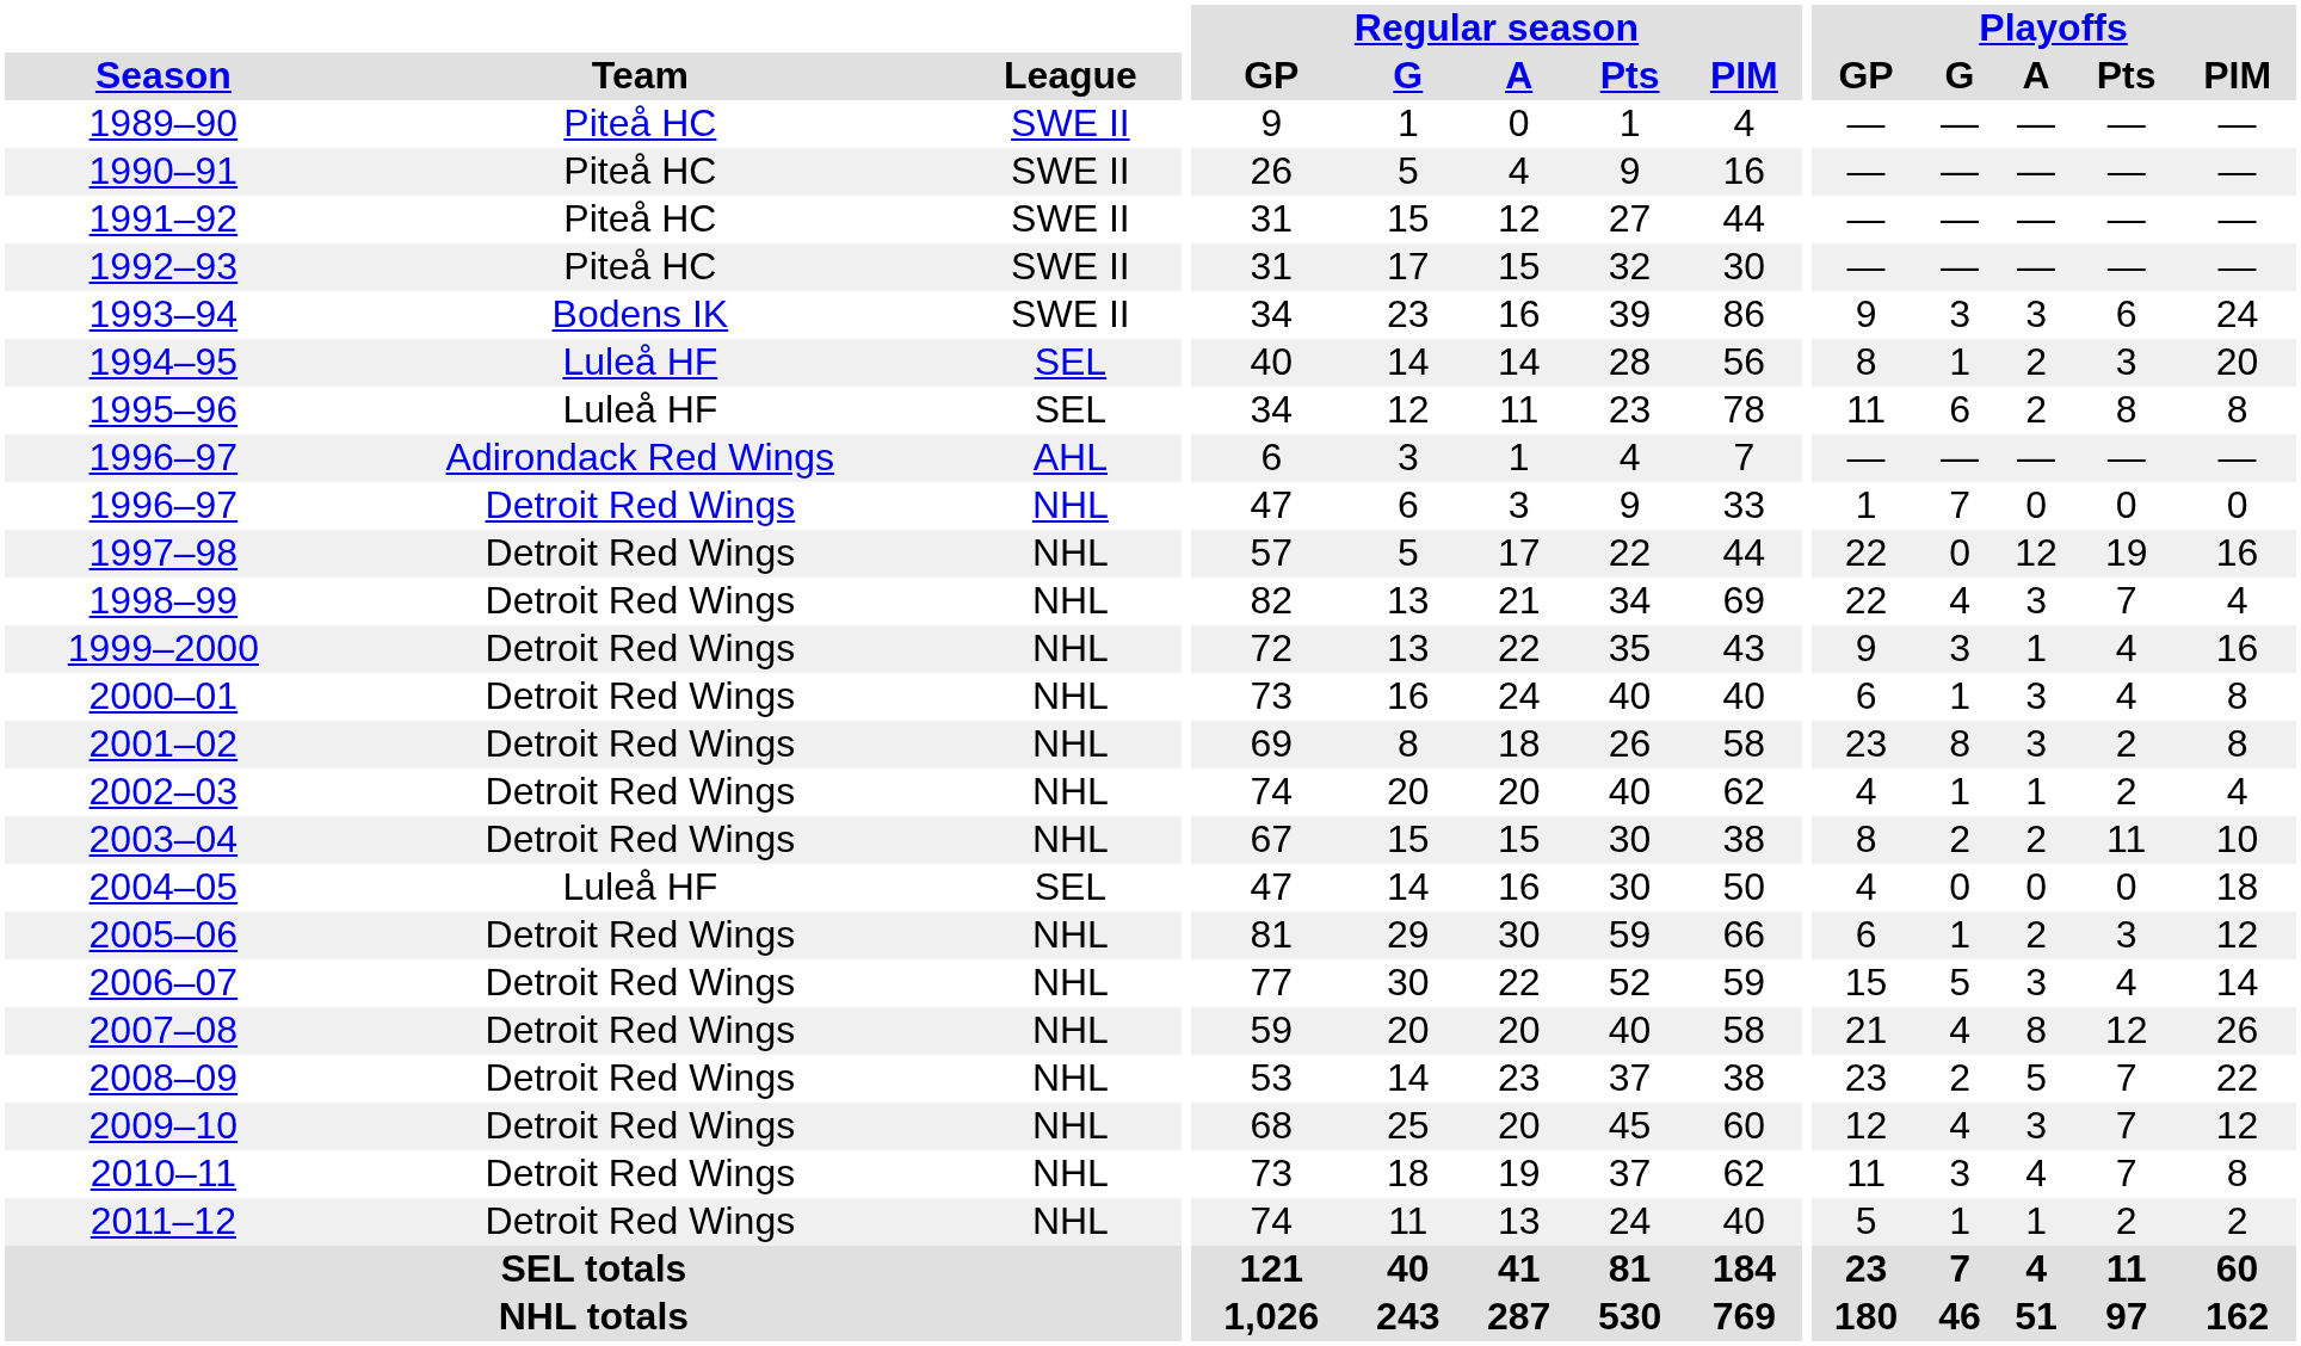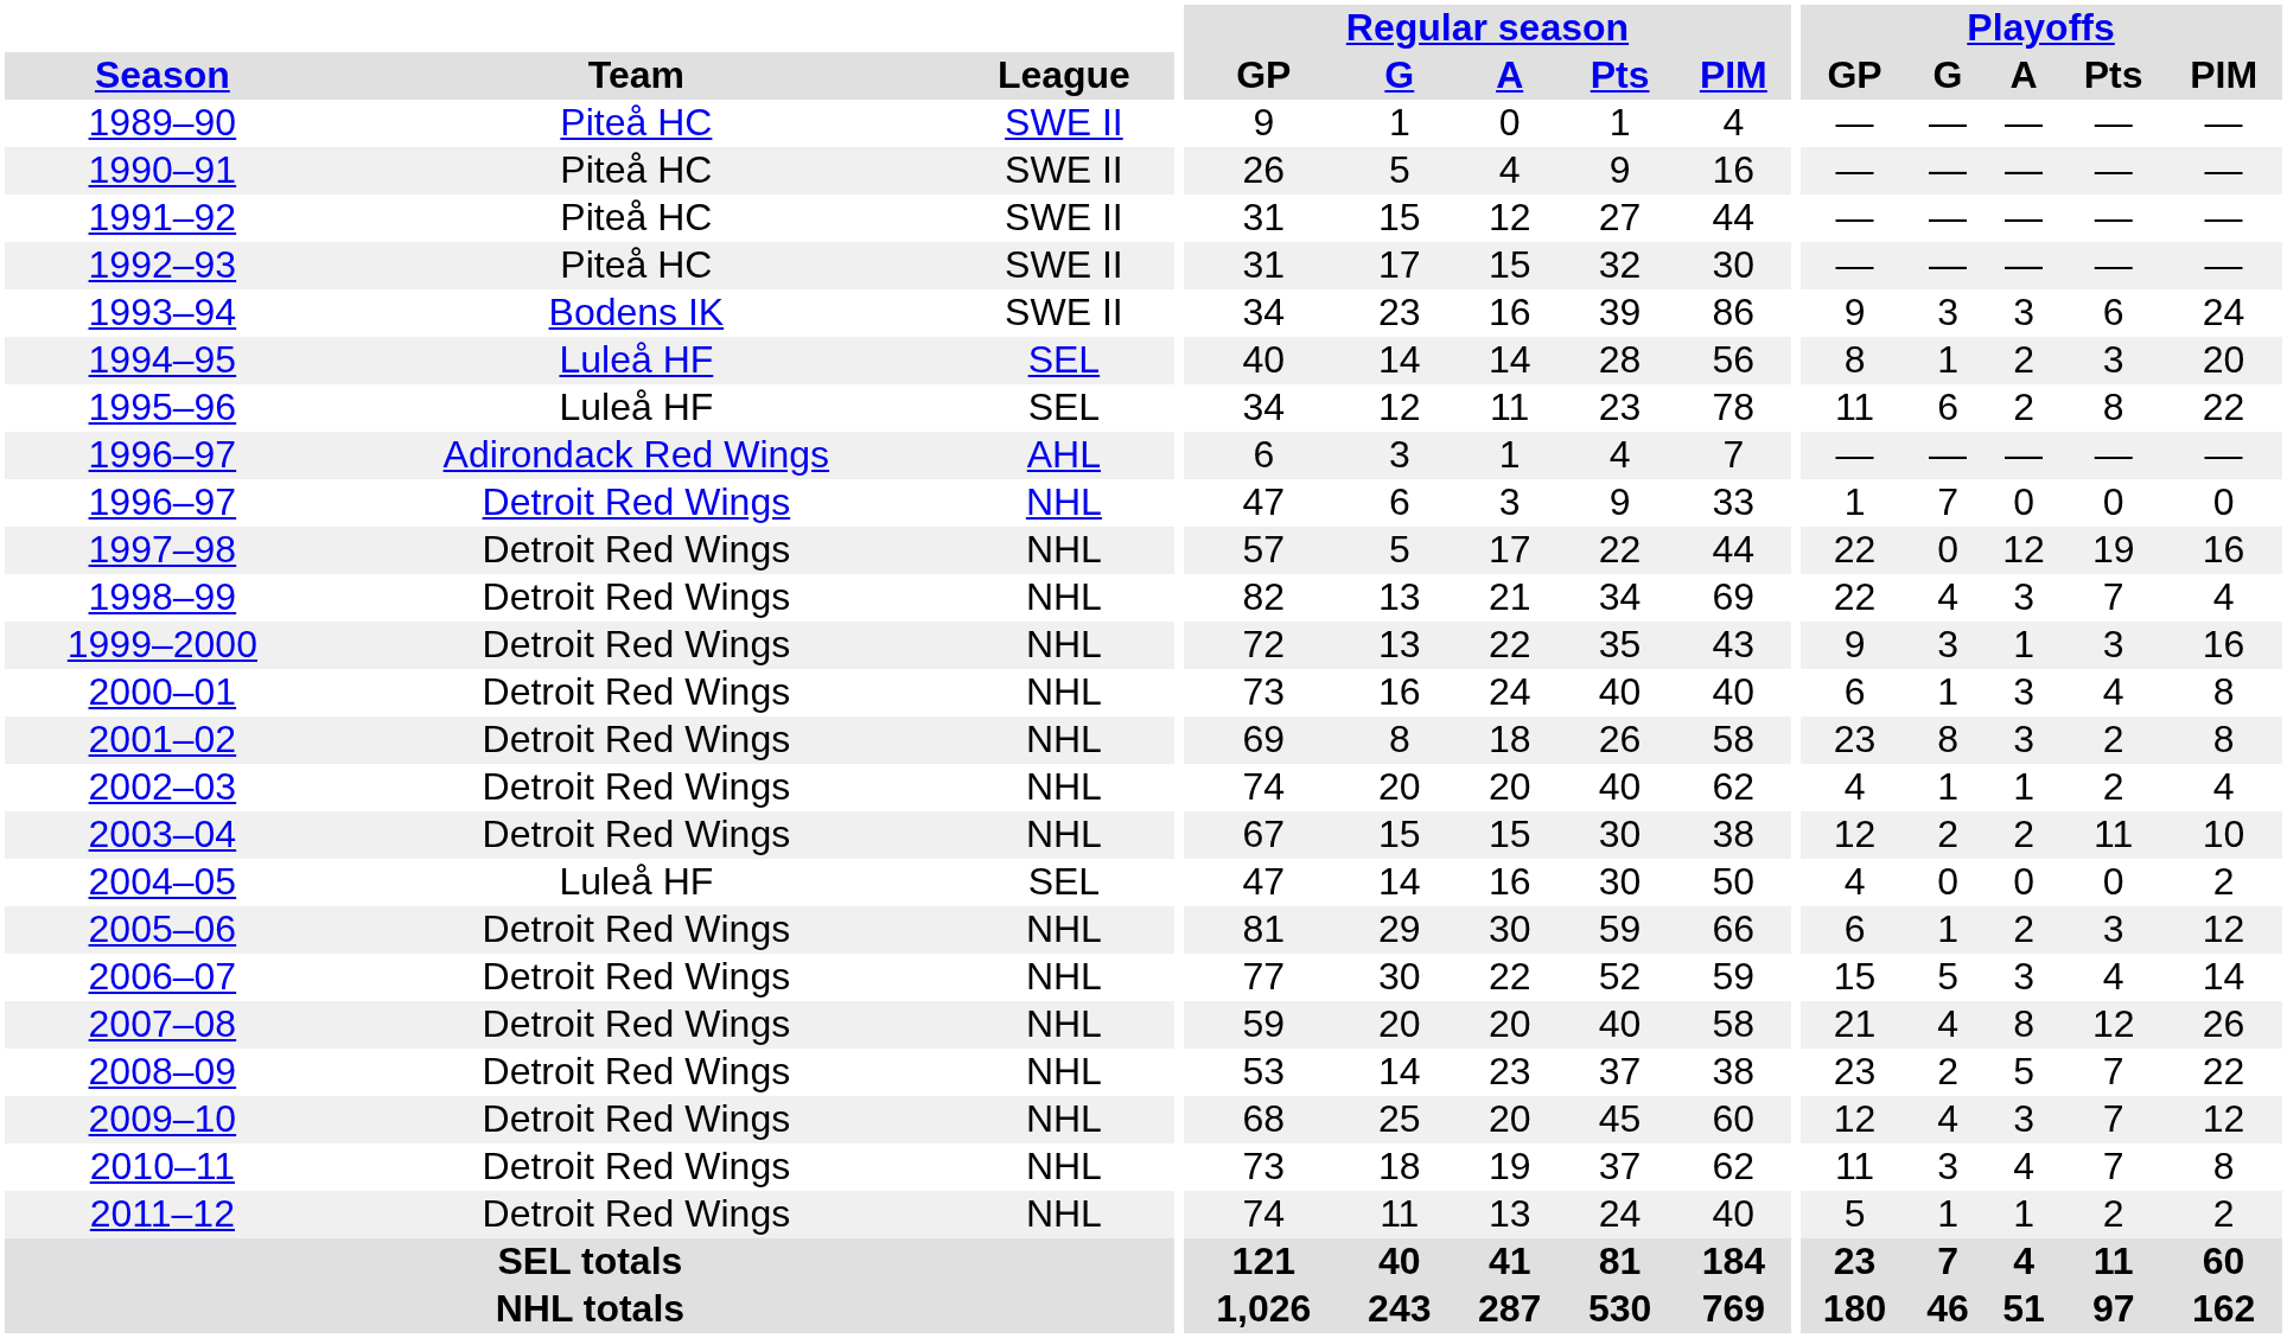1995–96 | Playoffs / PIM: 8 -> 22
1999–2000 | Playoffs / Pts: 4 -> 3
2003–04 | Playoffs / GP: 8 -> 12
2004–05 | Playoffs / PIM: 18 -> 2
